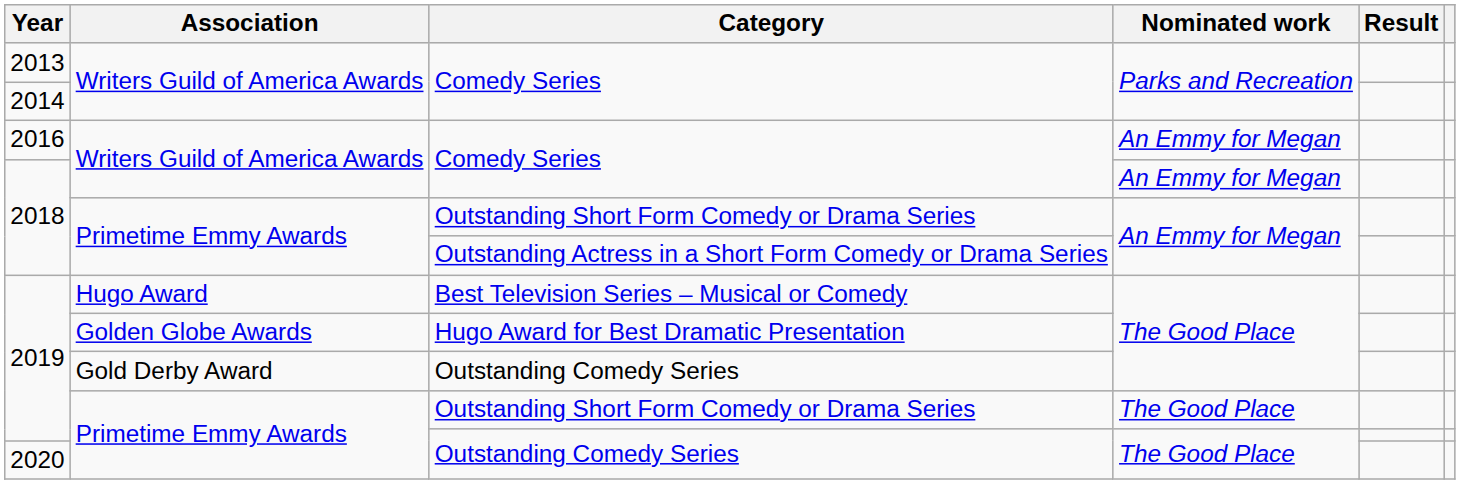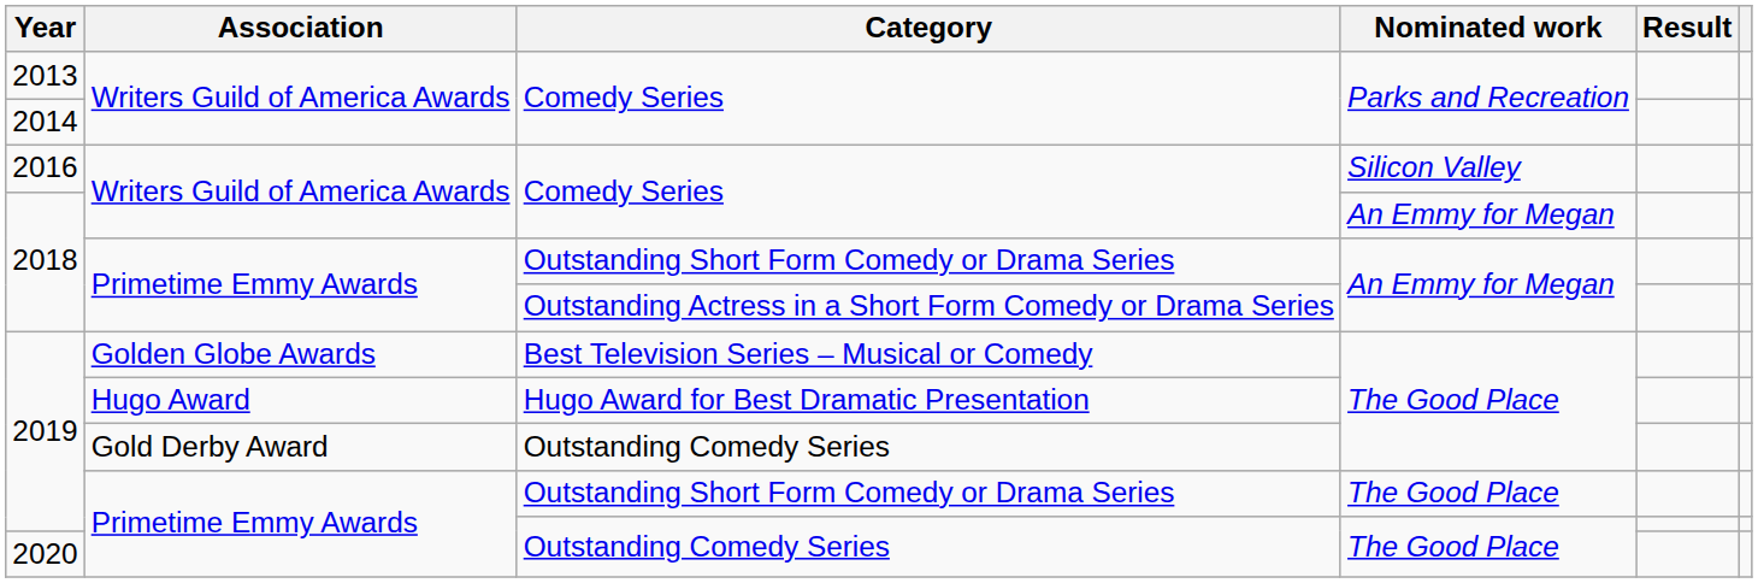2016 | Nominated work: An Emmy for Megan -> Silicon Valley
2019 / Best Television Series – Musical or Comedy | Association: Hugo Award -> Golden Globe Awards
2019 / Hugo Award for Best Dramatic Presentation | Association: Golden Globe Awards -> Hugo Award
